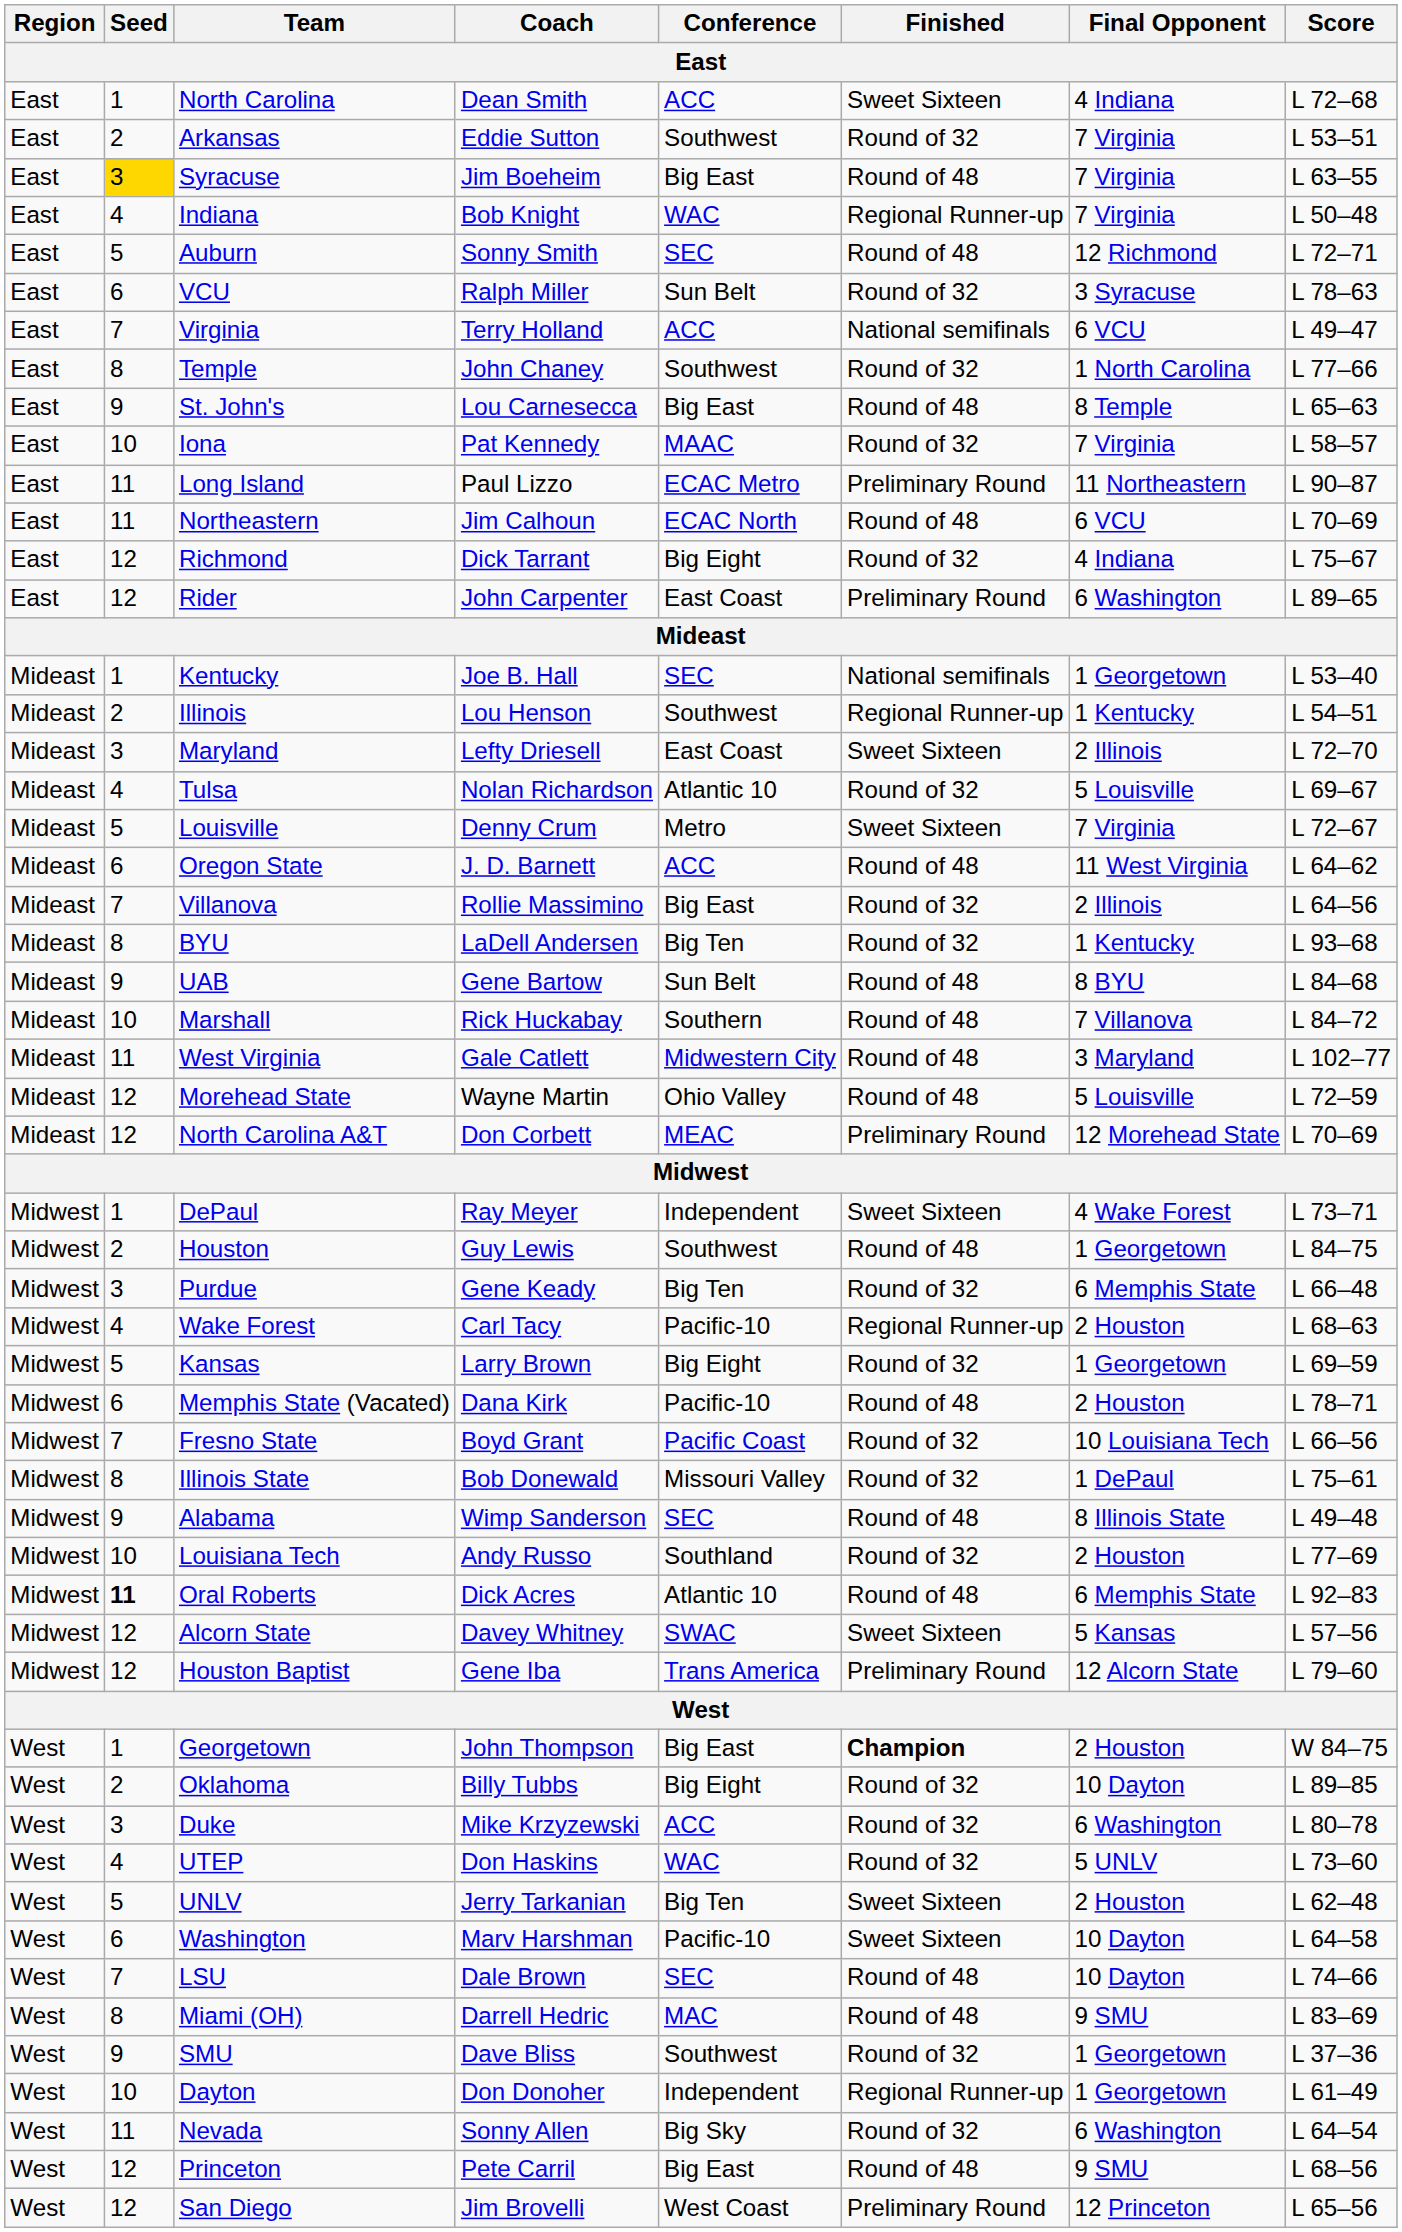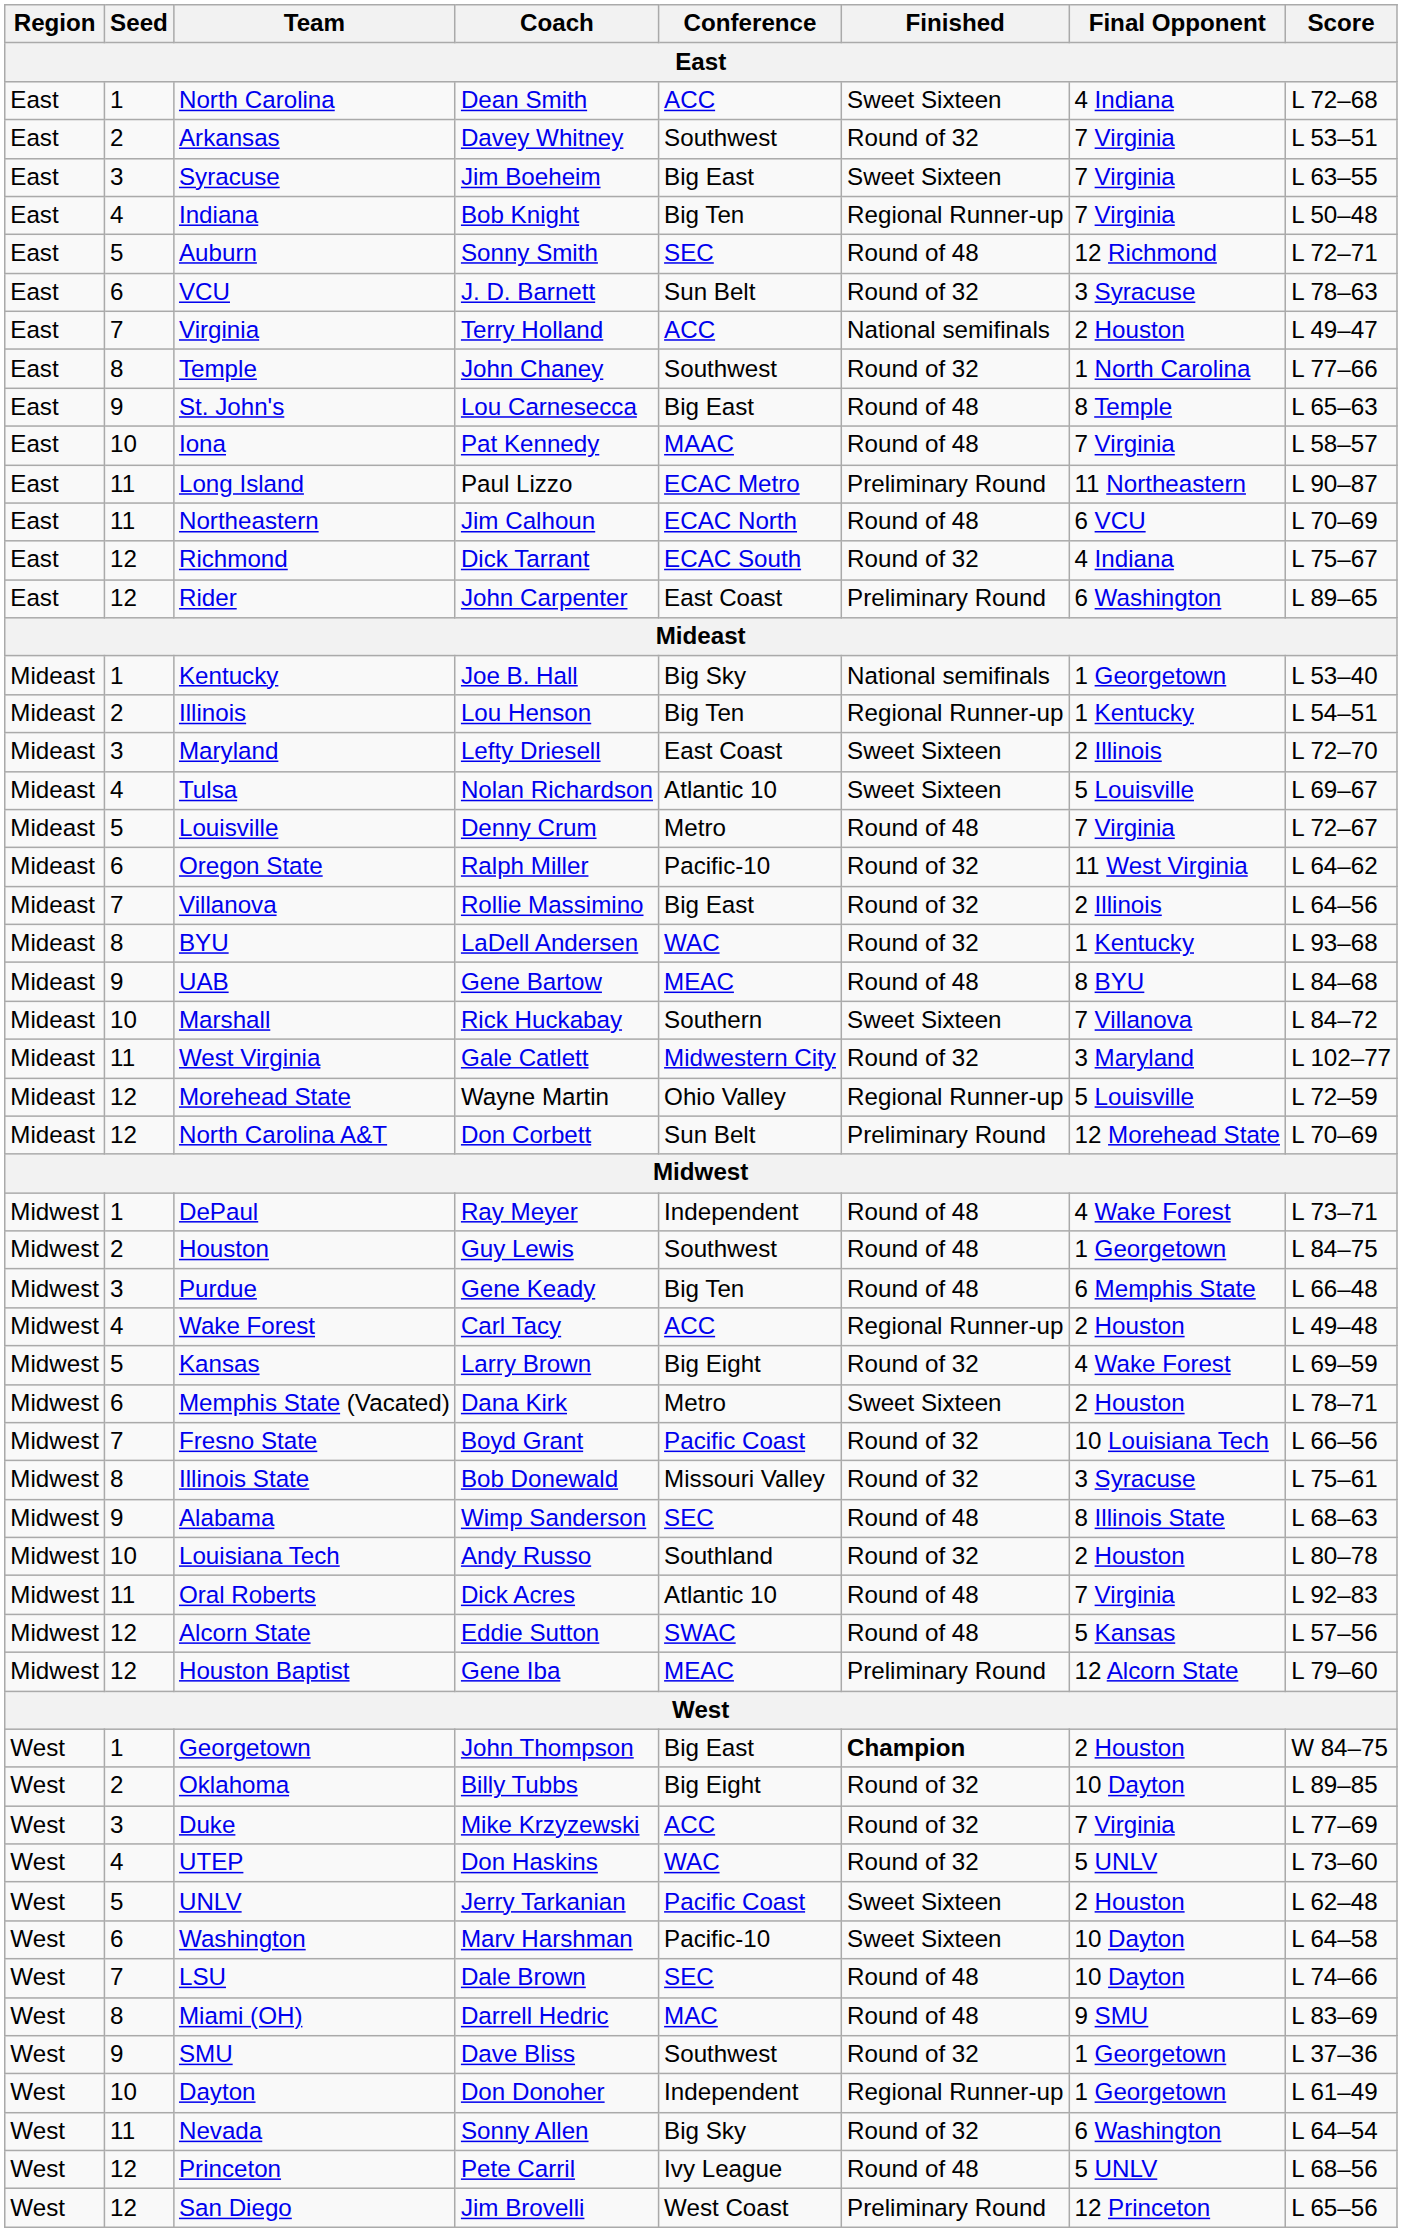Arkansas | Coach: Eddie Sutton -> Davey Whitney
Syracuse | Seed: gold background -> no background
Syracuse | Finished: Round of 48 -> Sweet Sixteen
Indiana | Conference: WAC -> Big Ten
VCU | Coach: Ralph Miller -> J. D. Barnett
Virginia | Final Opponent: 6 VCU -> 2 Houston
Iona | Finished: Round of 32 -> Round of 48
Richmond | Conference: Big Eight -> ECAC South
Kentucky | Conference: SEC -> Big Sky
Illinois | Conference: Southwest -> Big Ten
Tulsa | Finished: Round of 32 -> Sweet Sixteen
Louisville | Finished: Sweet Sixteen -> Round of 48
Oregon State | Coach: J. D. Barnett -> Ralph Miller
Oregon State | Conference: ACC -> Pacific-10
Oregon State | Finished: Round of 48 -> Round of 32
BYU | Conference: Big Ten -> WAC
UAB | Conference: Sun Belt -> MEAC
Marshall | Finished: Round of 48 -> Sweet Sixteen
West Virginia | Finished: Round of 48 -> Round of 32
Morehead State | Finished: Round of 48 -> Regional Runner-up
North Carolina A&T | Conference: MEAC -> Sun Belt
DePaul | Finished: Sweet Sixteen -> Round of 48
Purdue | Finished: Round of 32 -> Round of 48
Wake Forest | Conference: Pacific-10 -> ACC
Wake Forest | Score: L 68–63 -> L 49–48
Kansas | Final Opponent: 1 Georgetown -> 4 Wake Forest
Memphis State (Vacated) | Conference: Pacific-10 -> Metro
Memphis State (Vacated) | Finished: Round of 48 -> Sweet Sixteen
Illinois State | Final Opponent: 1 DePaul -> 3 Syracuse
Alabama | Score: L 49–48 -> L 68–63
Louisiana Tech | Score: L 77–69 -> L 80–78
Oral Roberts | Seed: bold -> normal
Oral Roberts | Final Opponent: 6 Memphis State -> 7 Virginia
Alcorn State | Coach: Davey Whitney -> Eddie Sutton
Alcorn State | Finished: Sweet Sixteen -> Round of 48
Houston Baptist | Conference: Trans America -> MEAC
Duke | Final Opponent: 6 Washington -> 7 Virginia
Duke | Score: L 80–78 -> L 77–69
UNLV | Conference: Big Ten -> Pacific Coast
Princeton | Conference: Big East -> Ivy League
Princeton | Final Opponent: 9 SMU -> 5 UNLV
